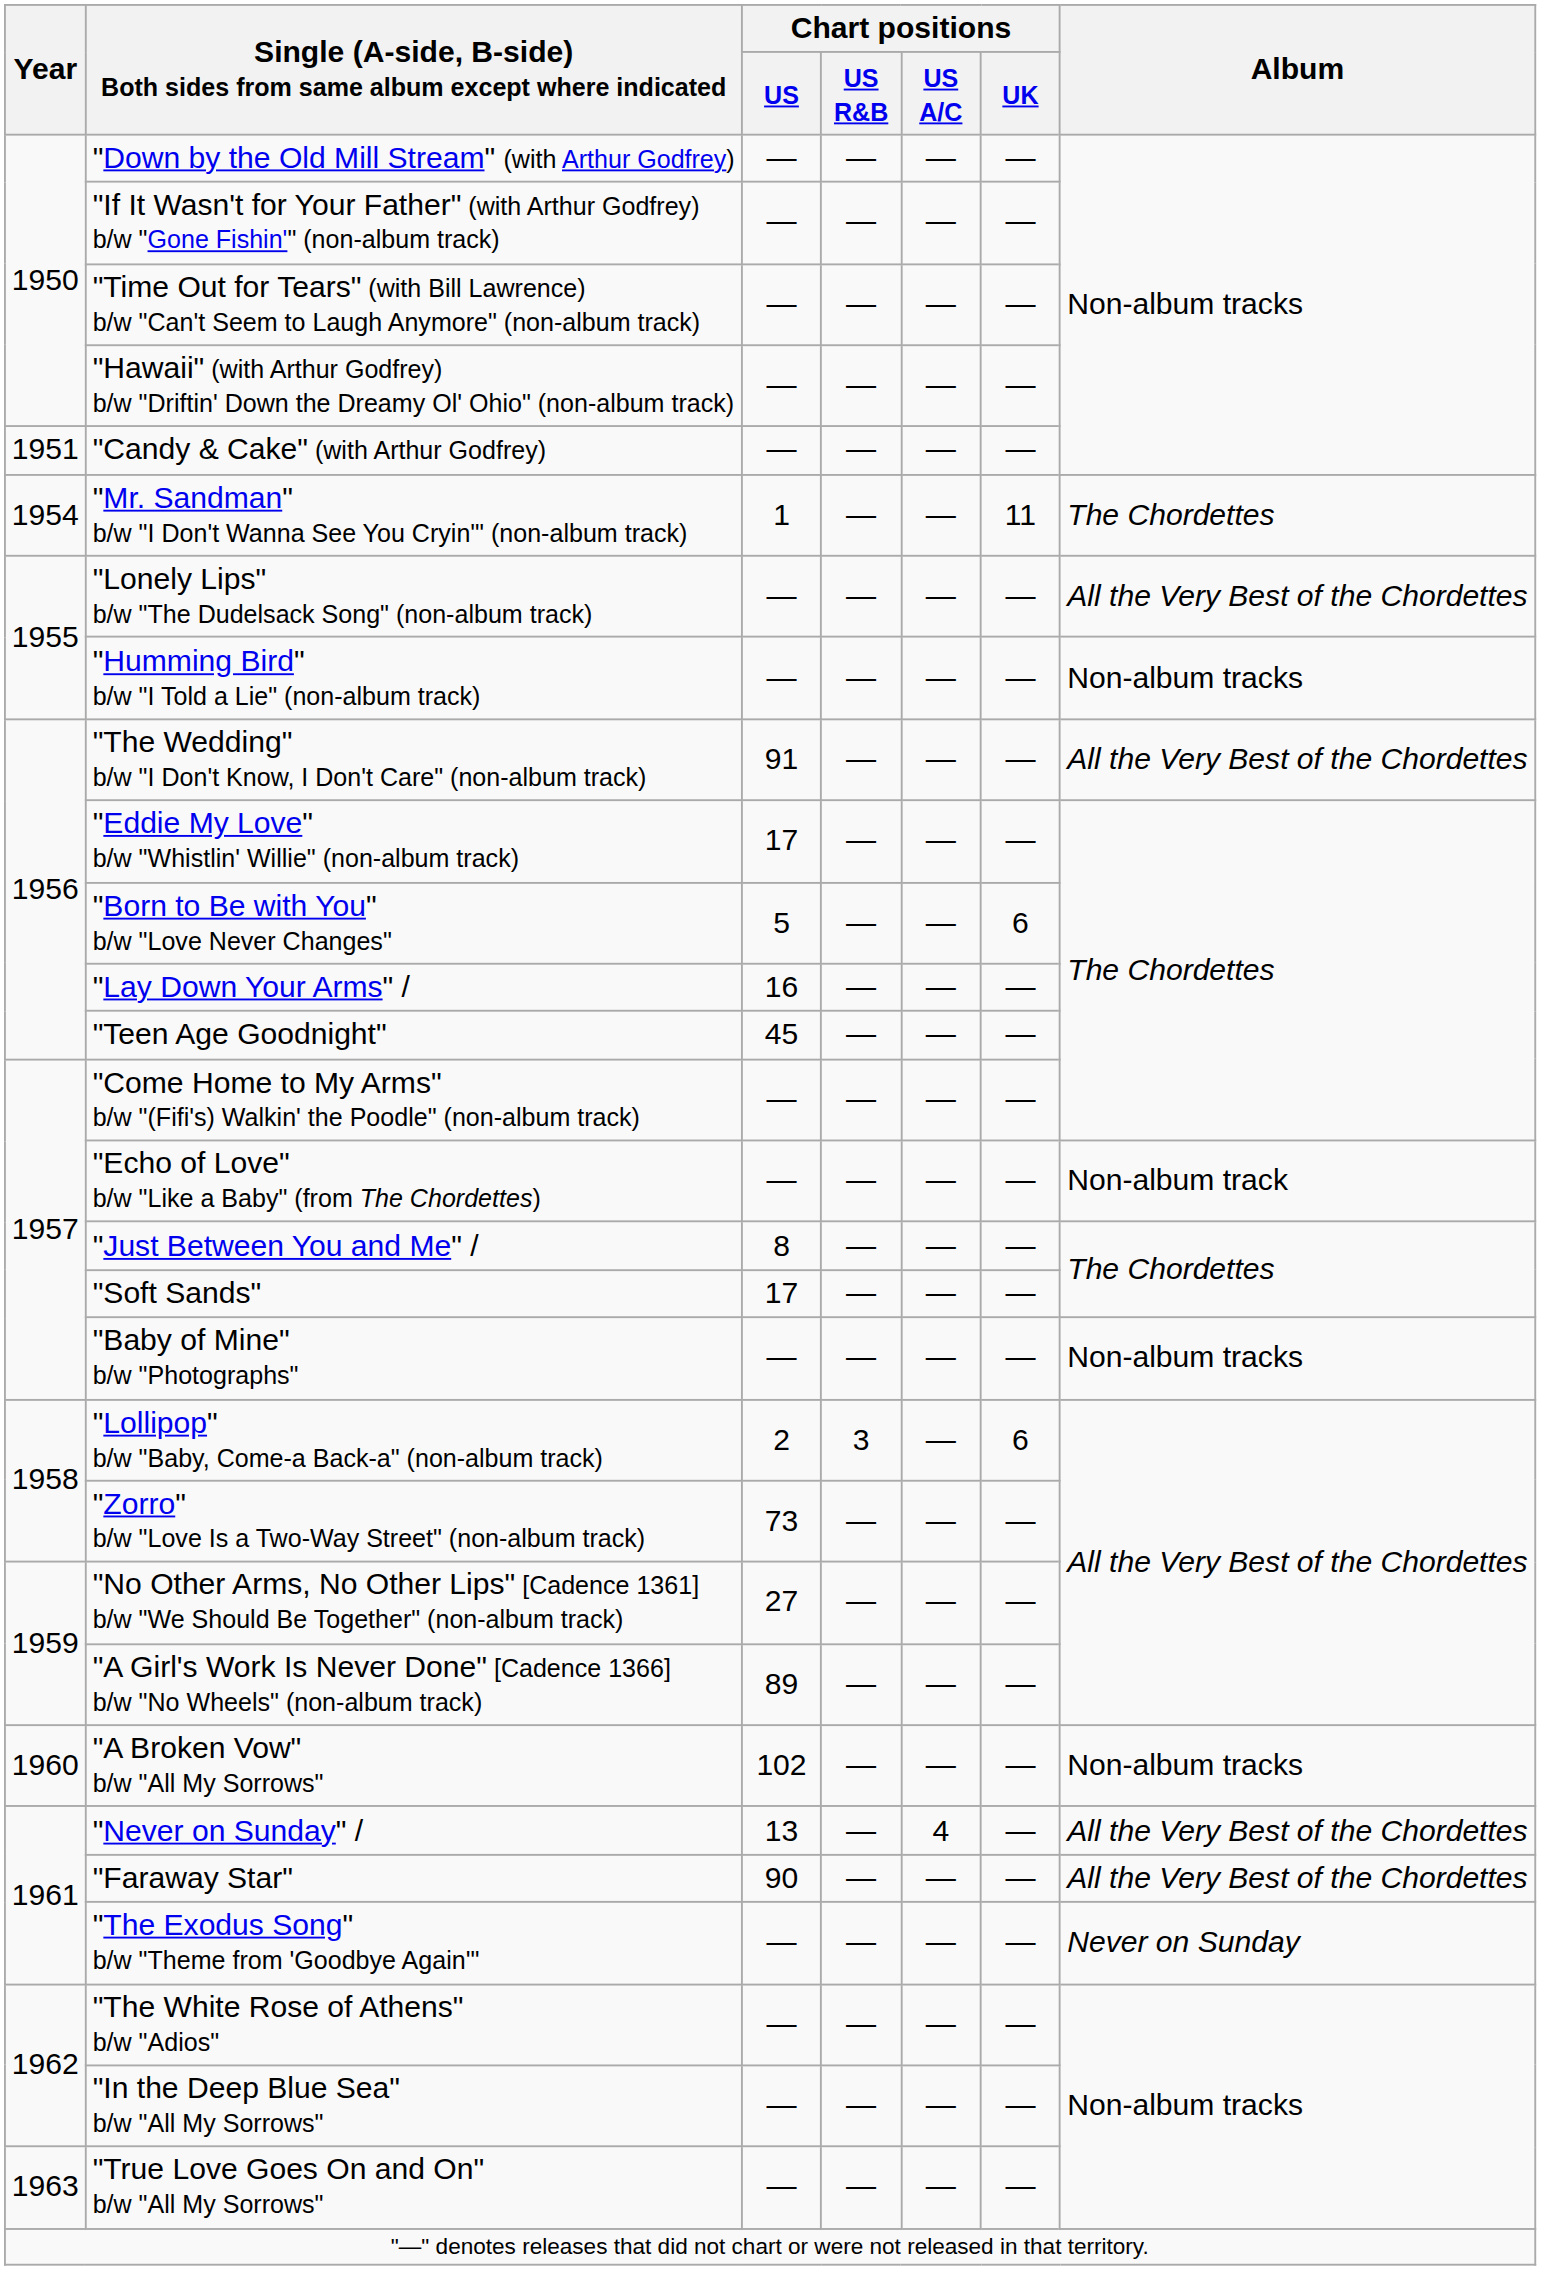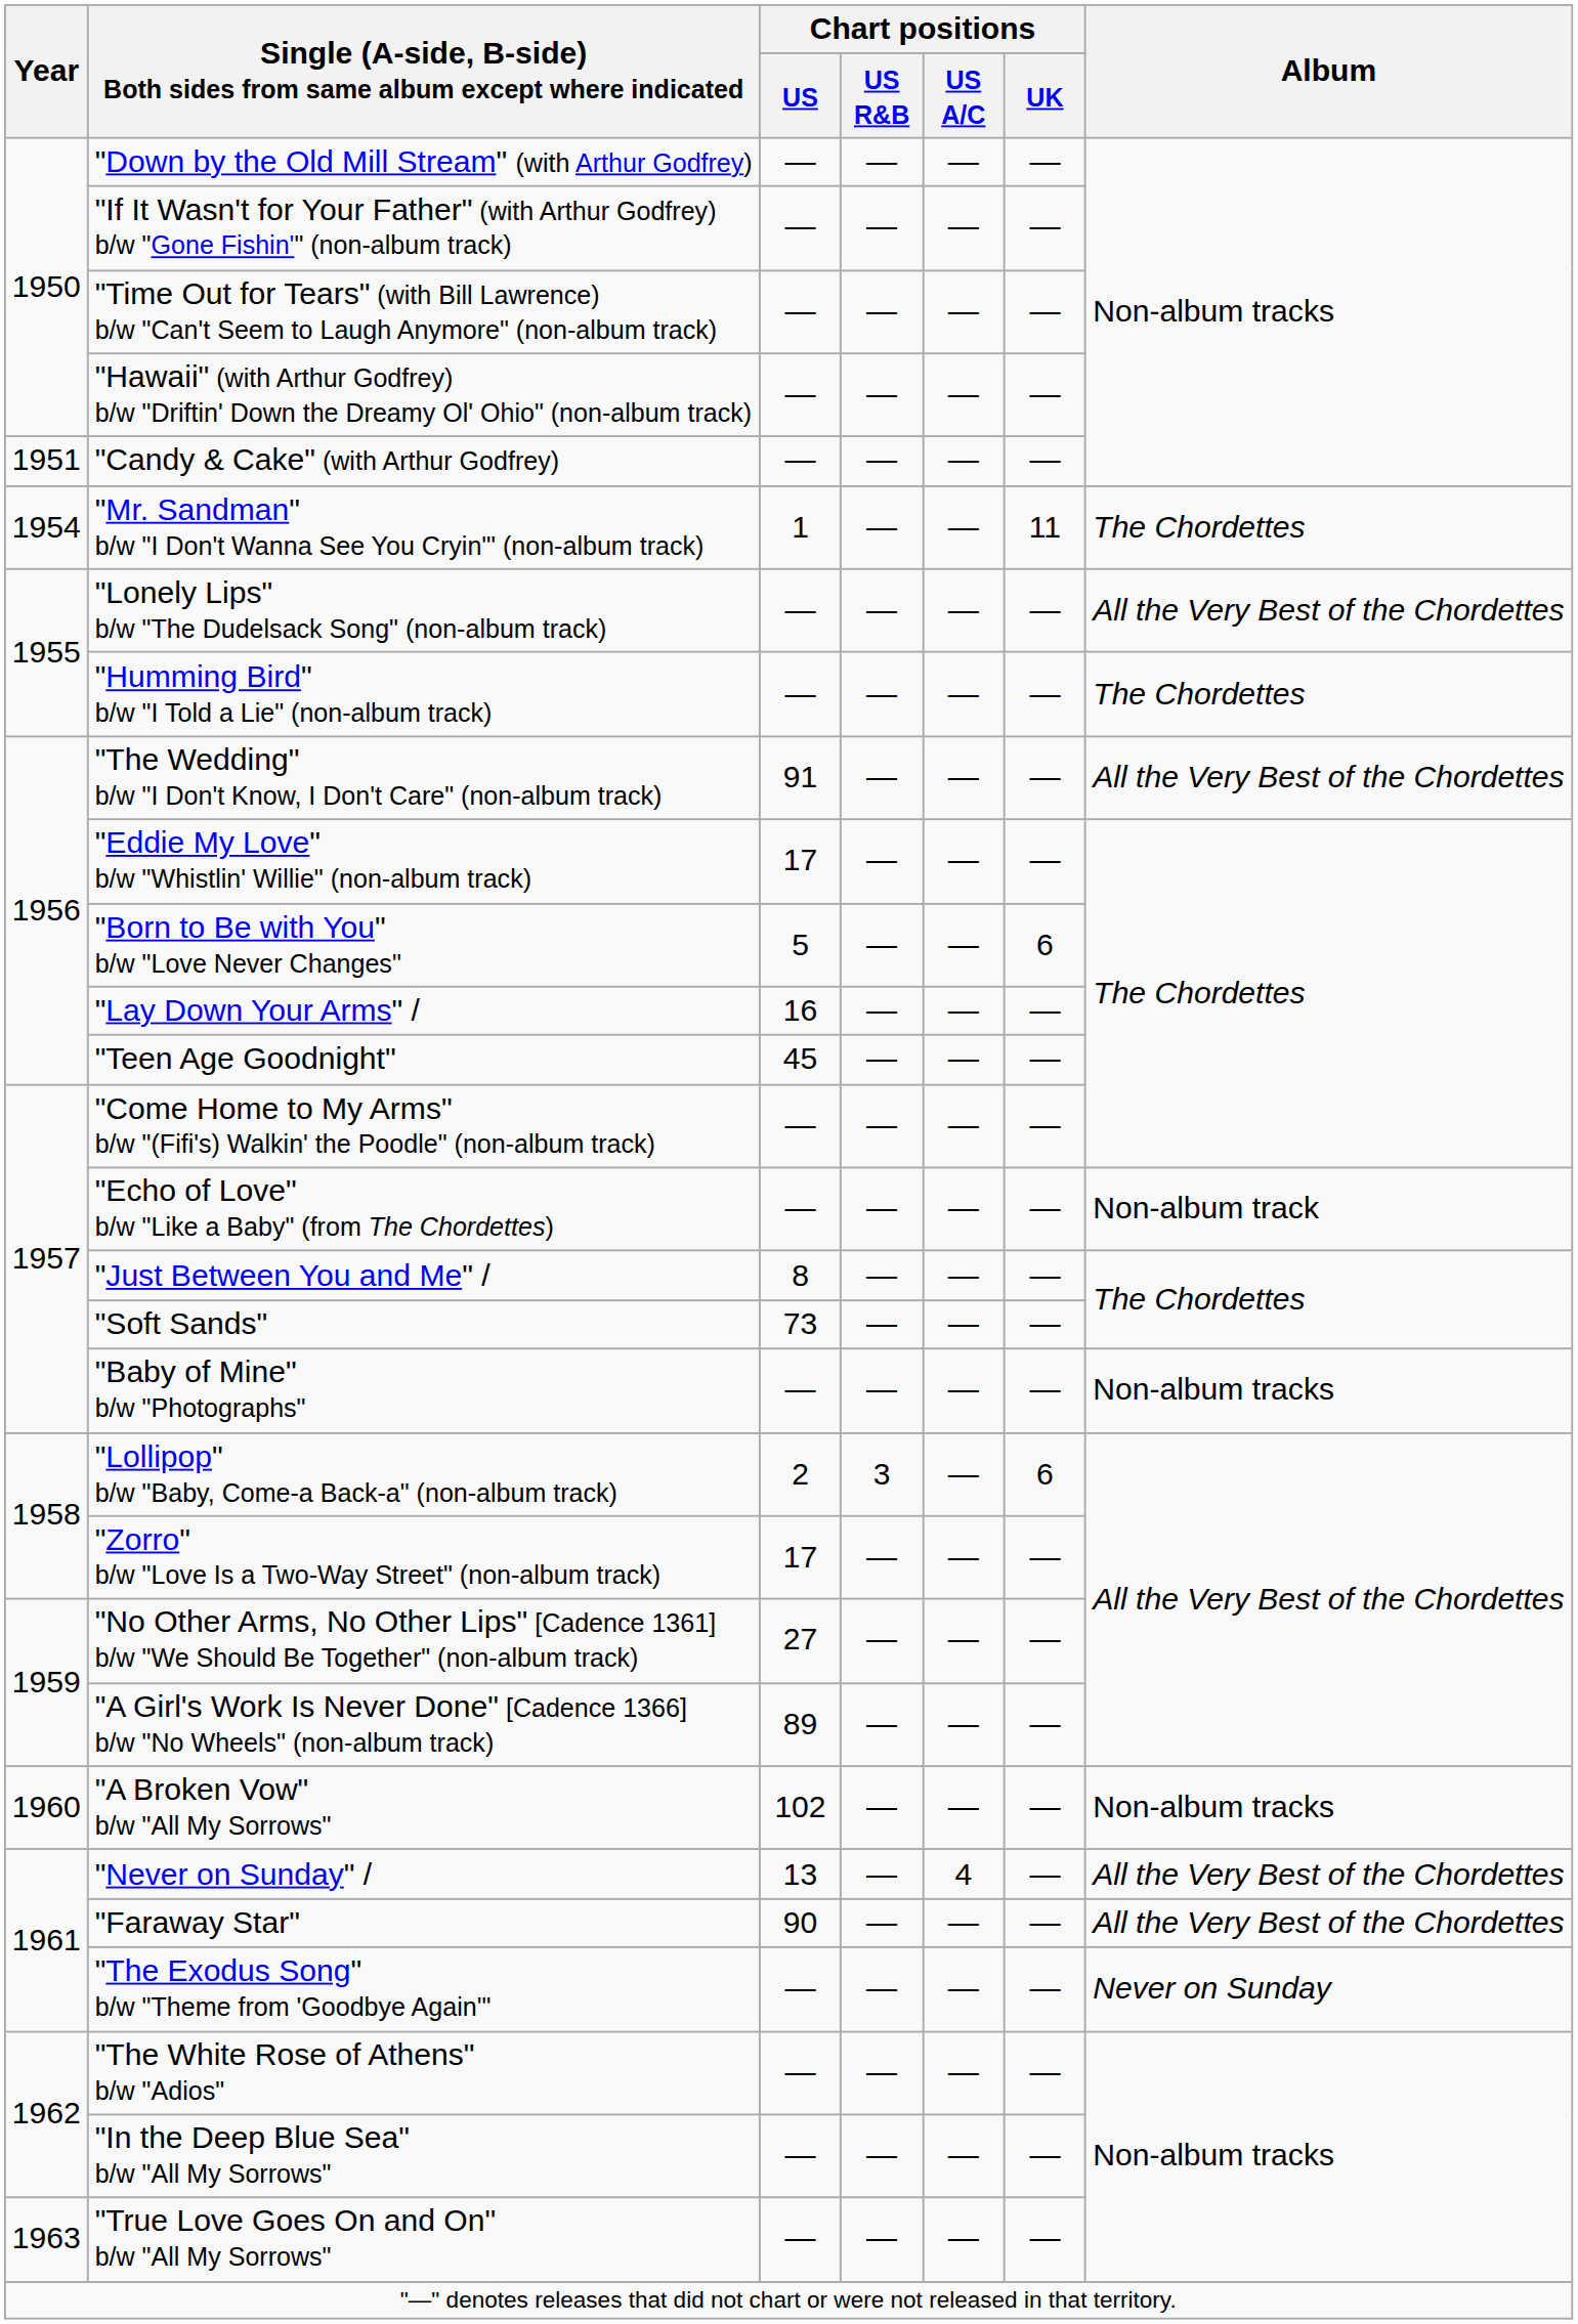"Humming Bird" b/w "I Told a Lie" (non-album track) | Album: Non-album tracks -> The Chordettes
"Soft Sands" | Chart positions / US: 17 -> 73
"Zorro" b/w "Love Is a Two-Way Street" (non-album track) | Chart positions / US: 73 -> 17
